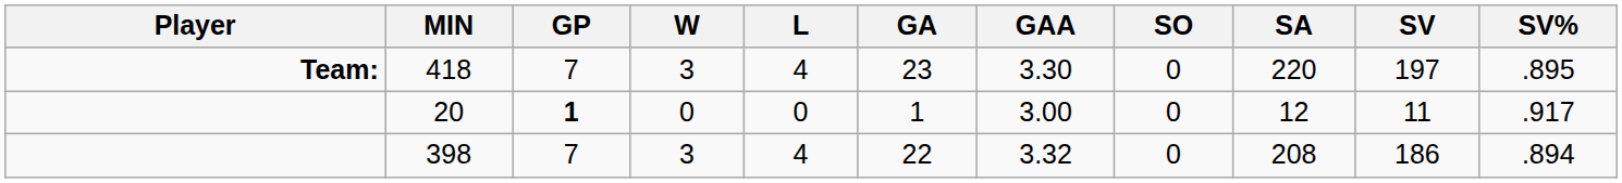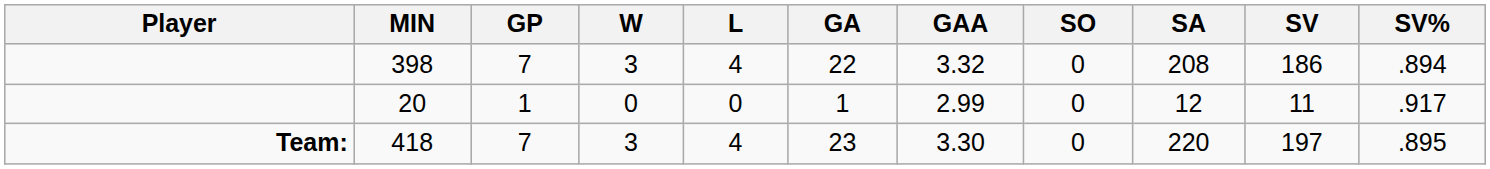rows swapped: 398 <-> 418
20 | GP: bold -> normal
20 | GAA: 3.00 -> 2.99
